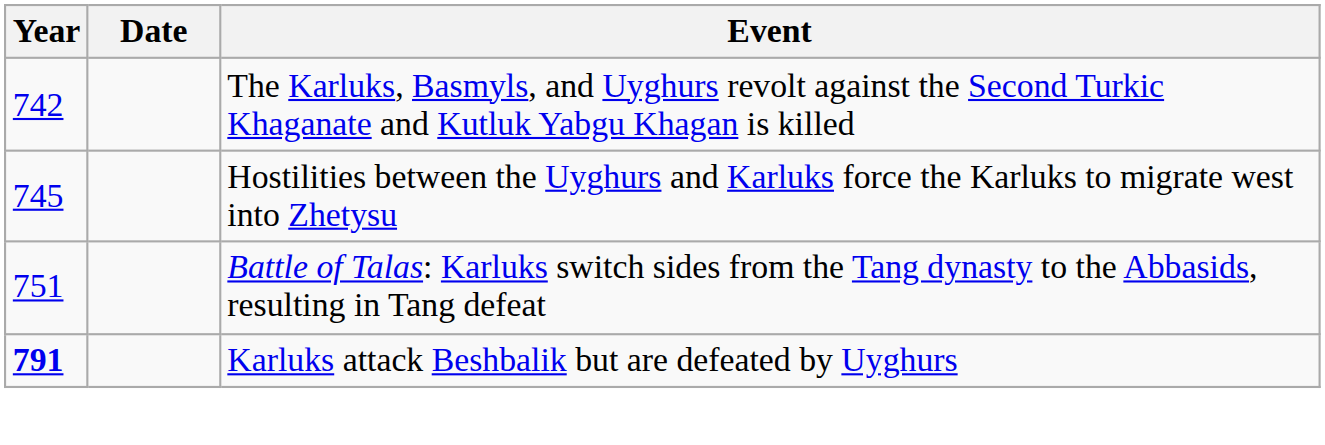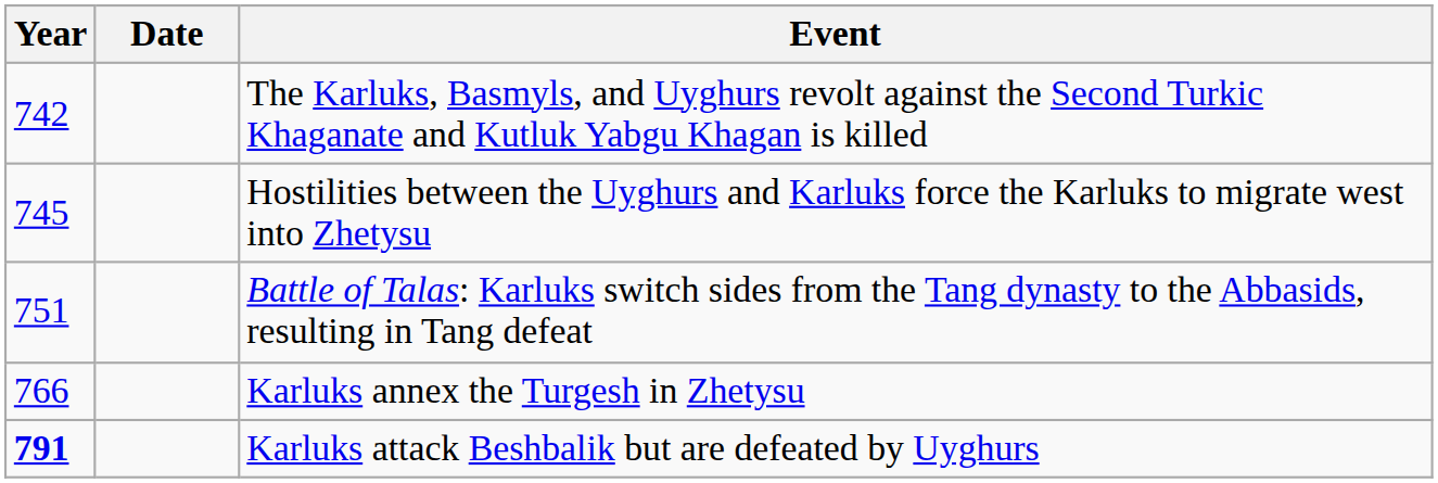+ row: 766 | Karluks annex the Turgesh in Zhetysu
